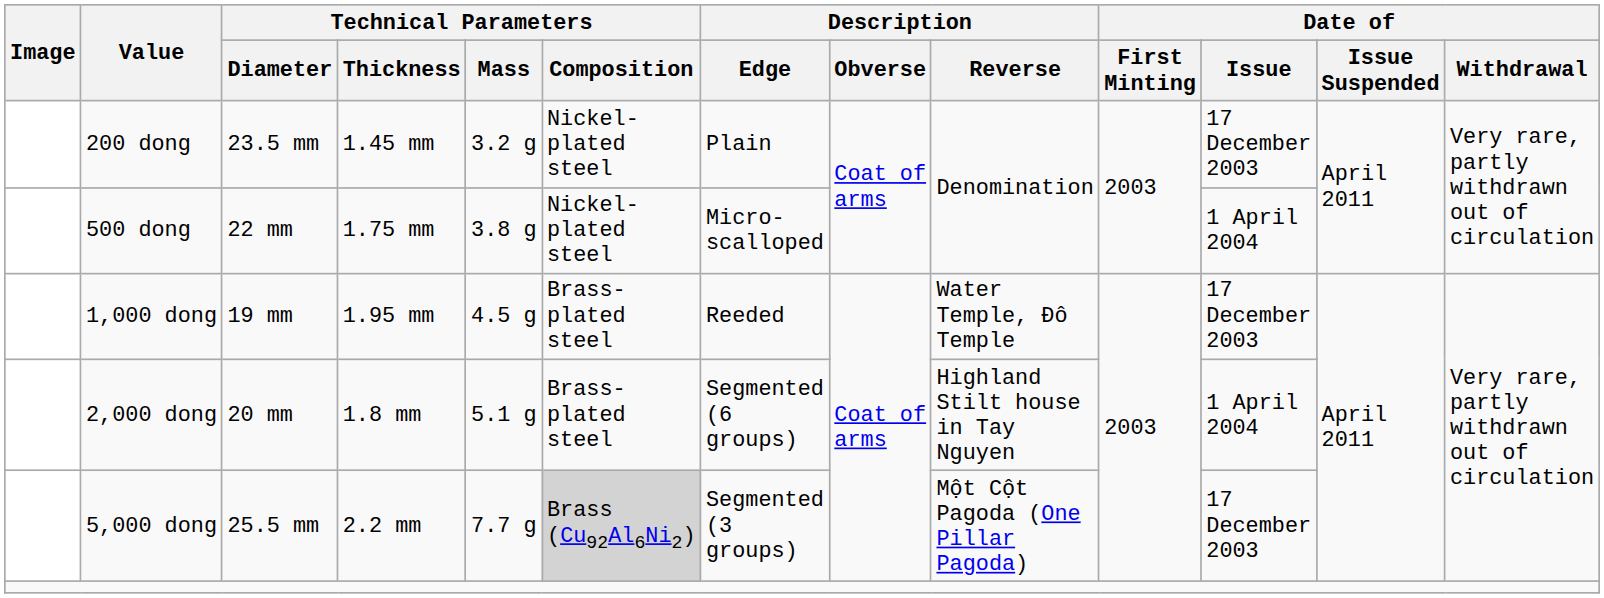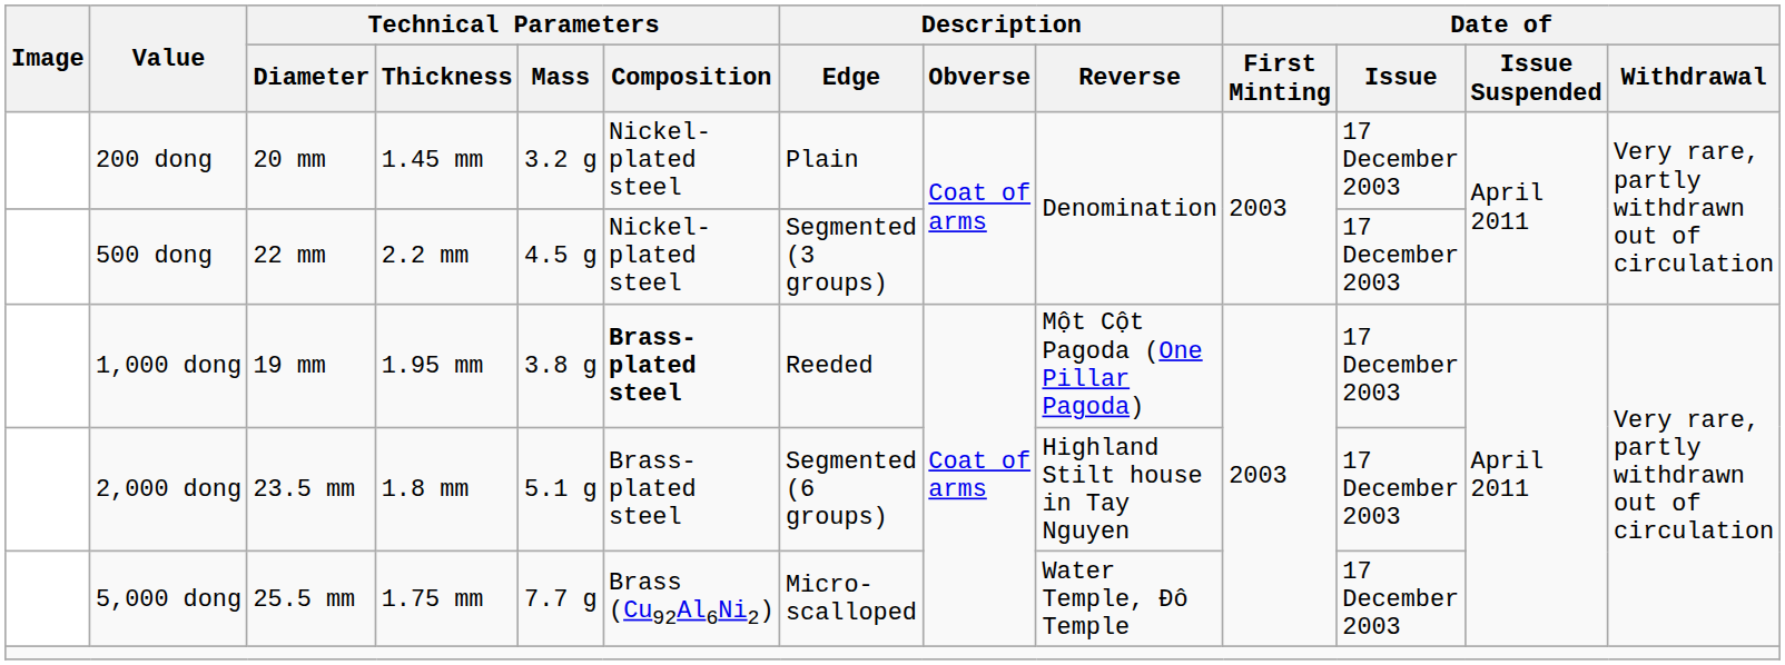200 dong | Technical Parameters / Diameter: 23.5 mm -> 20 mm
500 dong | Technical Parameters / Thickness: 1.75 mm -> 2.2 mm
500 dong | Technical Parameters / Mass: 3.8 g -> 4.5 g
500 dong | Description / Edge: Micro-scalloped -> Segmented (3 groups)
500 dong | Date of / Issue: 1 April 2004 -> 17 December 2003
1,000 dong | Technical Parameters / Mass: 4.5 g -> 3.8 g
1,000 dong | Technical Parameters / Composition: normal -> bold
1,000 dong | Description / Reverse: Water Temple, Đô Temple -> Một Cột Pagoda (One Pillar Pagoda)
2,000 dong | Technical Parameters / Diameter: 20 mm -> 23.5 mm
2,000 dong | Date of / Issue: 1 April 2004 -> 17 December 2003
5,000 dong | Technical Parameters / Thickness: 2.2 mm -> 1.75 mm
5,000 dong | Technical Parameters / Composition: lightgrey background -> no background
5,000 dong | Description / Edge: Segmented (3 groups) -> Micro-scalloped
5,000 dong | Description / Reverse: Một Cột Pagoda (One Pillar Pagoda) -> Water Temple, Đô Temple
